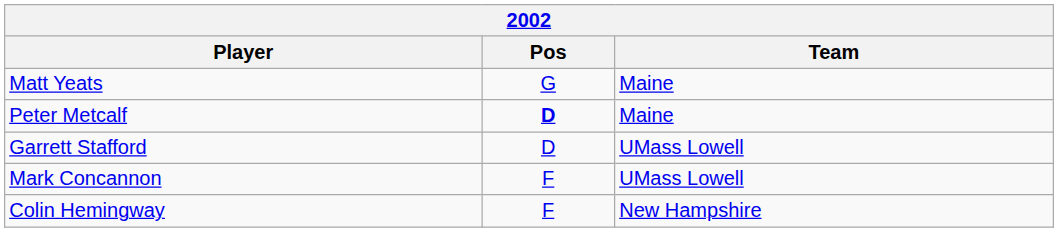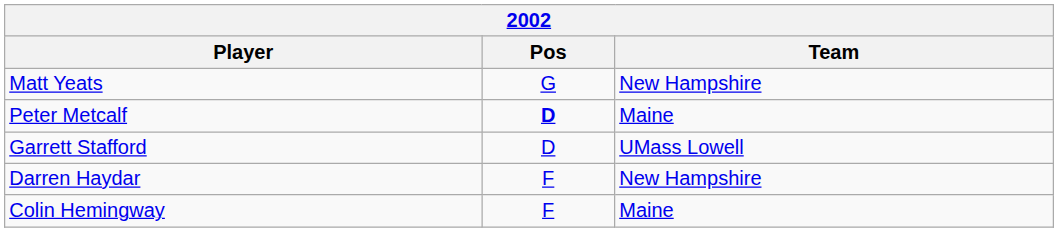Matt Yeats | Team: Maine -> New Hampshire
- row: Mark Concannon | F | UMass Lowell
+ row: Darren Haydar | F | New Hampshire
Colin Hemingway | Team: New Hampshire -> Maine
